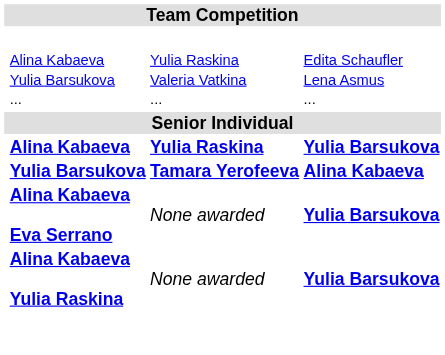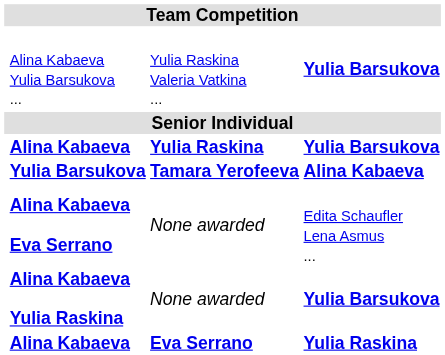Alina Kabaeva Yulia Barsukova ... | column 4: Edita Schaufler Lena Asmus ... -> Yulia Barsukova
Alina Kabaeva Eva Serrano | column 4: Yulia Barsukova -> Edita Schaufler Lena Asmus ...
+ row: Alina Kabaeva | Eva Serrano | Yulia Raskina
